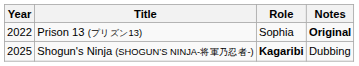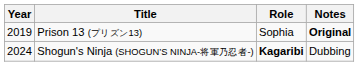Prison 13 (プリズン13) | Year: 2022 -> 2019
Shogun's Ninja (SHOGUN’S NINJA-将軍乃忍者-) | Year: 2025 -> 2024
